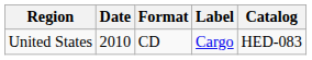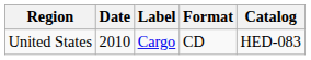columns swapped: Label <-> Format
